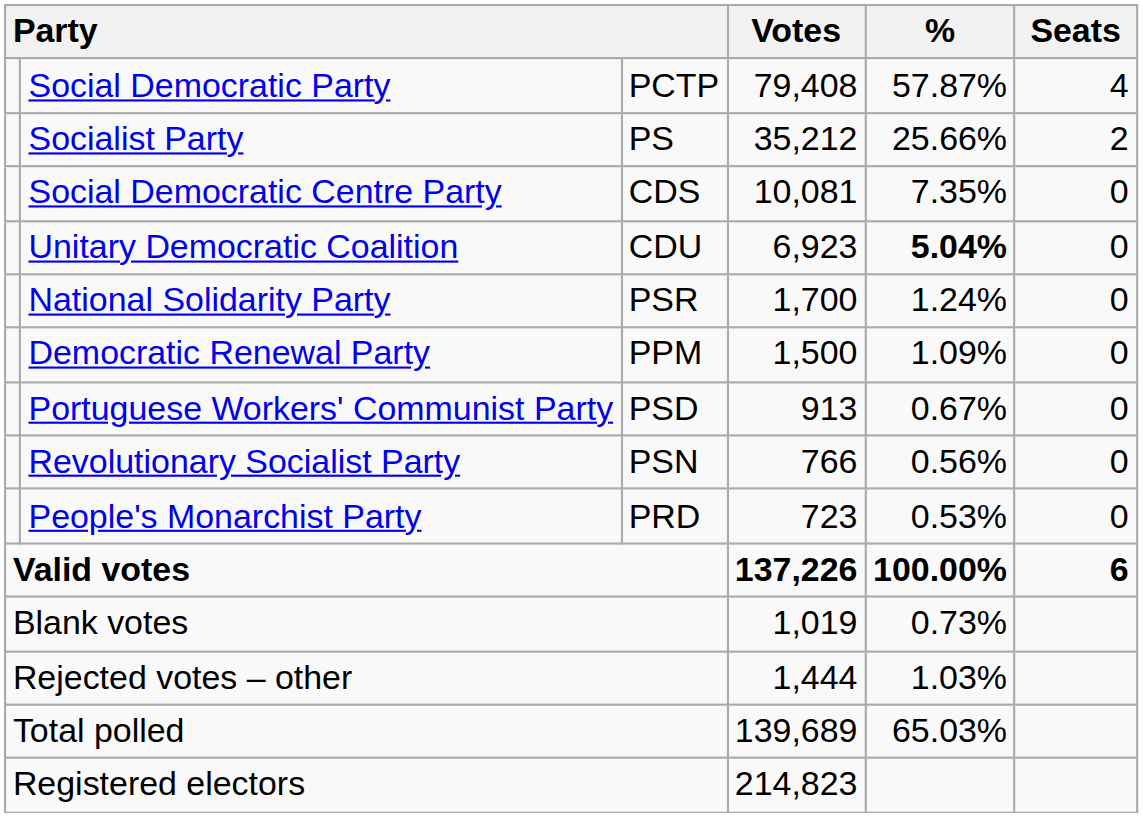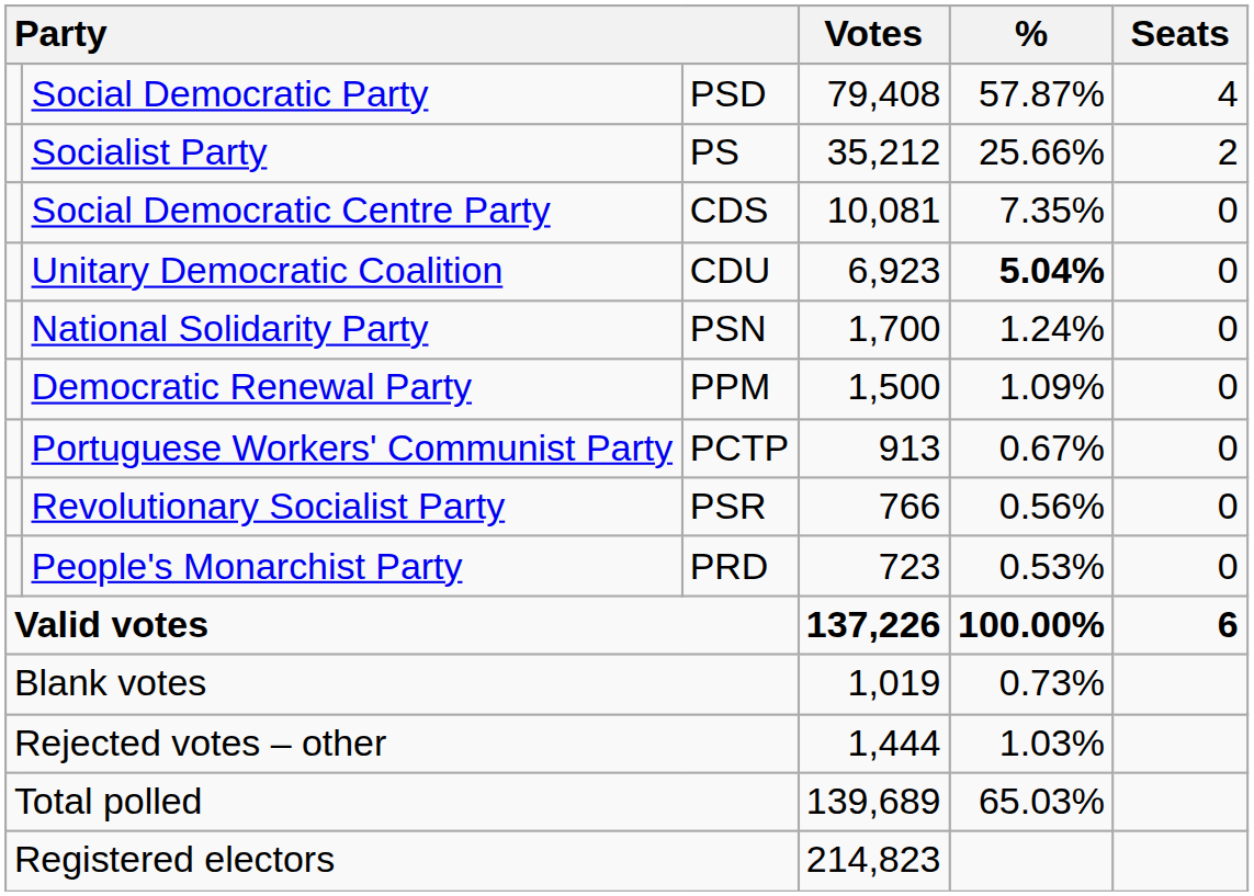Social Democratic Party | column 3: PCTP -> PSD
National Solidarity Party | column 3: PSR -> PSN
Portuguese Workers' Communist Party | column 3: PSD -> PCTP
Revolutionary Socialist Party | column 3: PSN -> PSR
